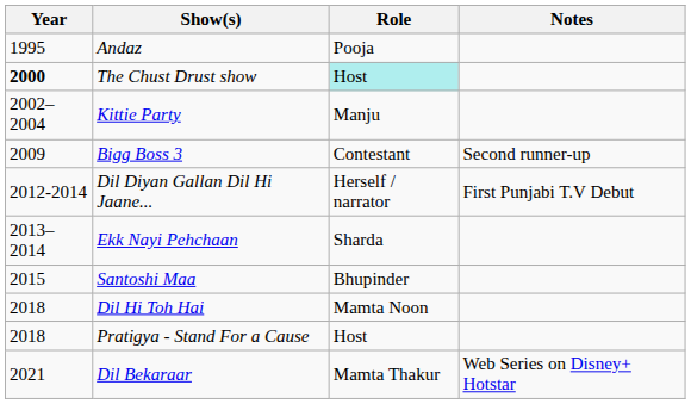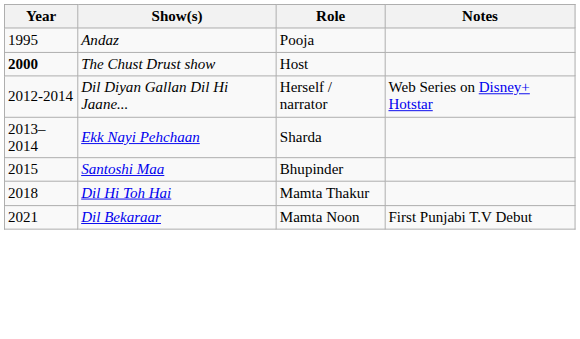The Chust Drust show | Role: paleturquoise background -> no background
- row: 2002–2004 | Kittie Party | Manju
- row: 2009 | Bigg Boss 3 | Contestant | Second runner-up
Dil Diyan Gallan Dil Hi Jaane... | Notes: First Punjabi T.V Debut -> Web Series on Disney+ Hotstar
Dil Hi Toh Hai | Role: Mamta Noon -> Mamta Thakur
- row: 2018 | Pratigya - Stand For a Cause | Host
Dil Bekaraar | Role: Mamta Thakur -> Mamta Noon
Dil Bekaraar | Notes: Web Series on Disney+ Hotstar -> First Punjabi T.V Debut
